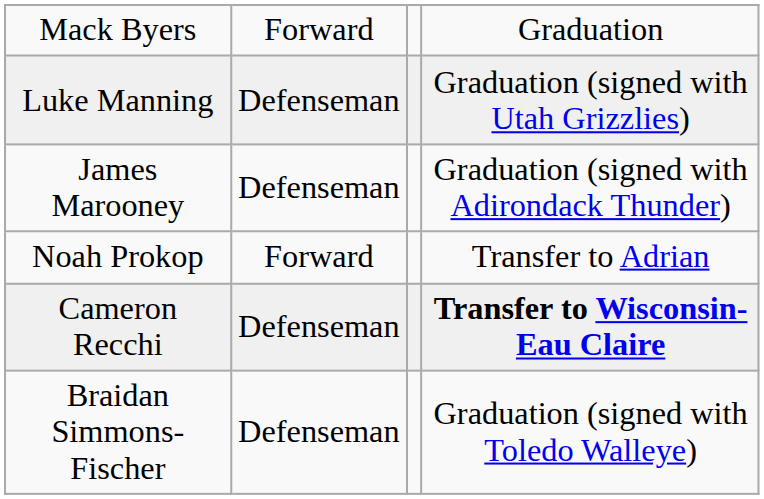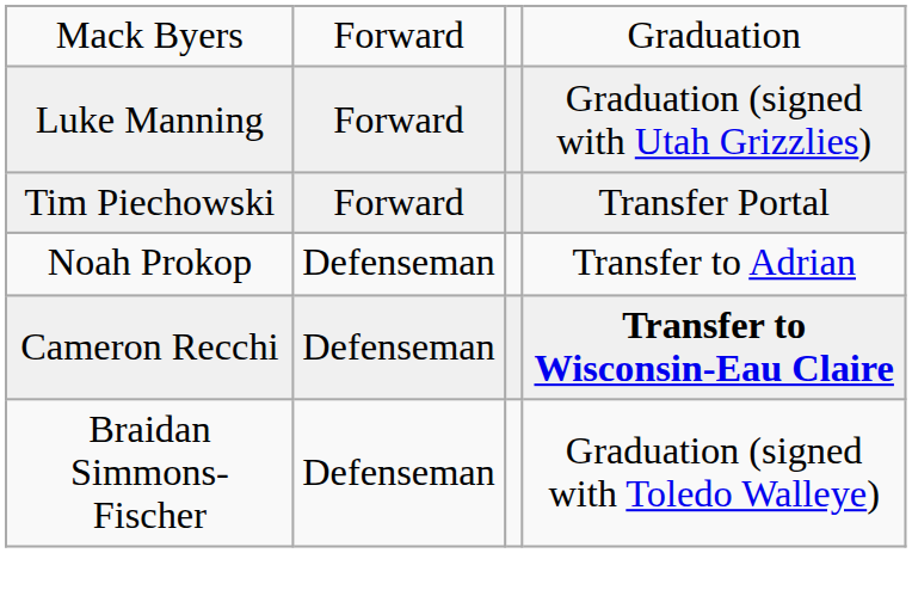Luke Manning | column 2: Defenseman -> Forward
- row: James Marooney | Defenseman | Graduation (signed with Adirondack Thunder)
+ row: Tim Piechowski | Forward | Transfer Portal
Noah Prokop | column 2: Forward -> Defenseman
